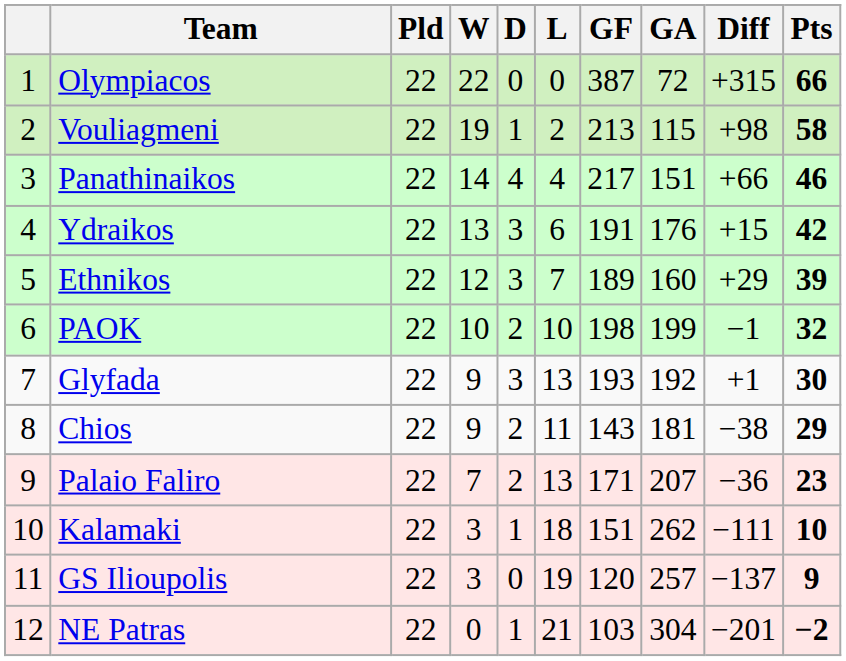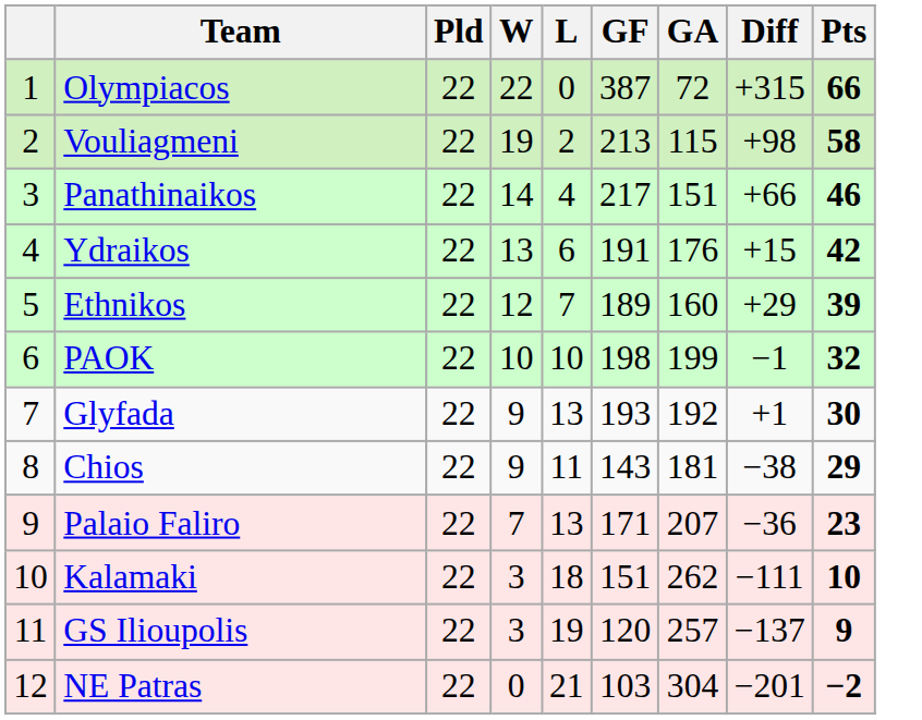- column: D | 0 | 1 | 4 | 3 | 3 | 2 | 3 | 2 | 2 | 1 | 0 | 1
